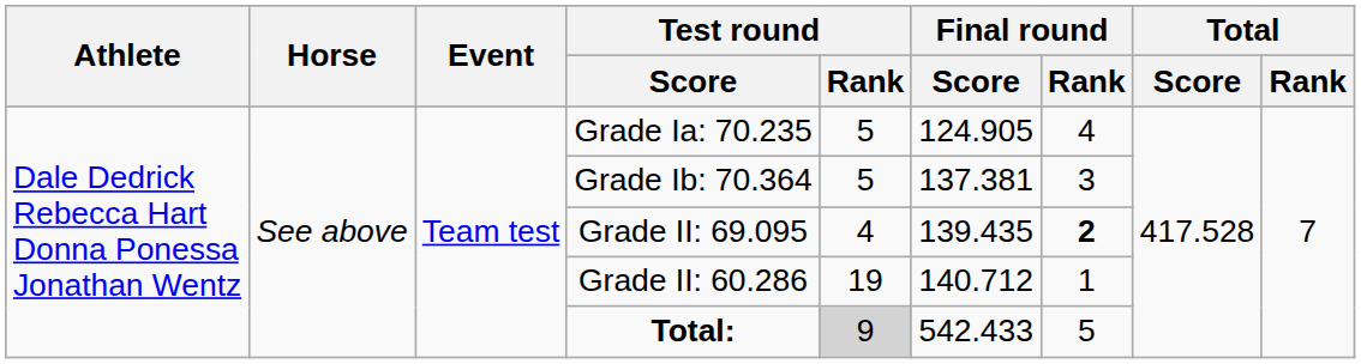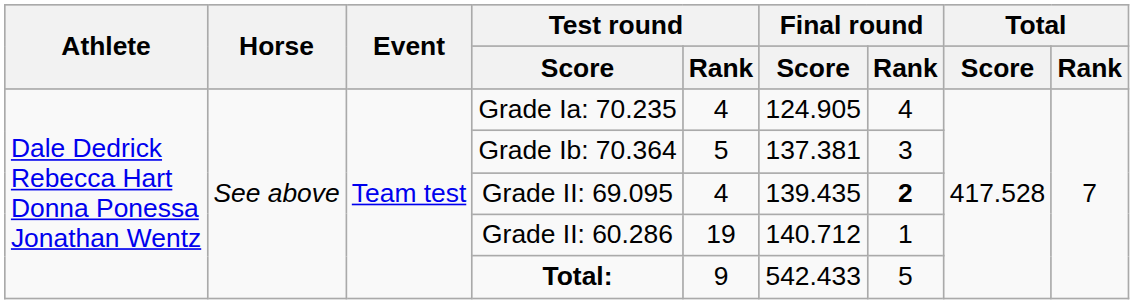Grade Ia: 70.235 | Test round / Rank: 5 -> 4
Total: | Test round / Rank: lightgrey background -> no background
